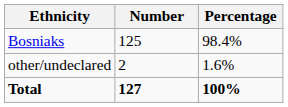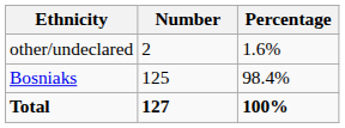rows swapped: Bosniaks <-> other/undeclared
